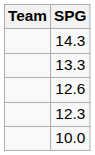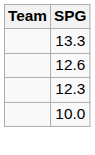- row: 14.3
